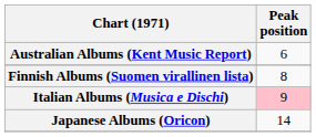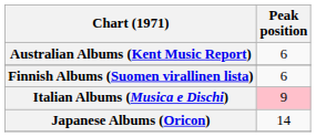Finnish Albums (Suomen virallinen lista) | Peak position: 8 -> 6
